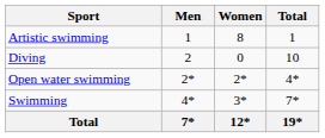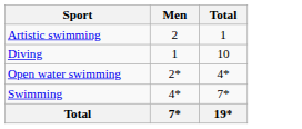- column: Women | 8 | 0 | 2* | 3* | 12*
Artistic swimming | Men: 1 -> 2
Diving | Men: 2 -> 1
